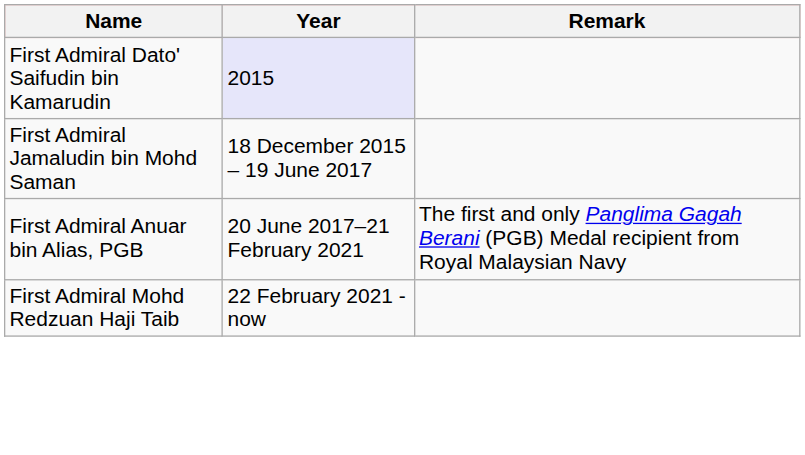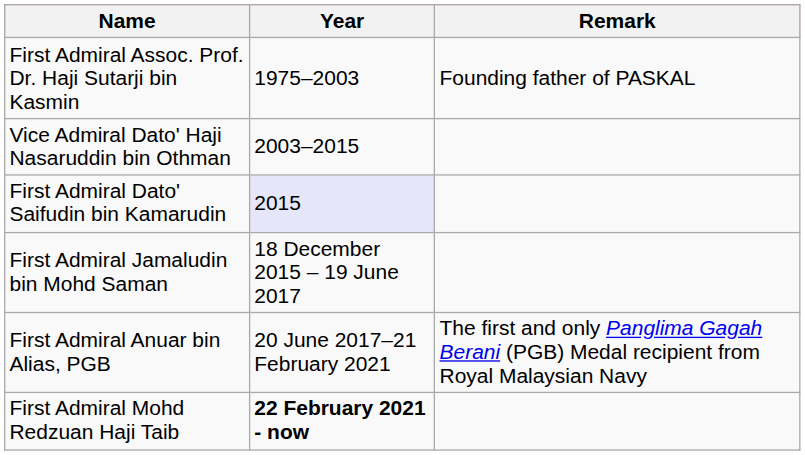+ row: First Admiral Assoc. Prof. Dr. Haji Sutarji bin Kasmin | 1975–2003 | Founding father of PASKAL
+ row: Vice Admiral Dato' Haji Nasaruddin bin Othman | 2003–2015
First Admiral Mohd Redzuan Haji Taib | Year: normal -> bold
